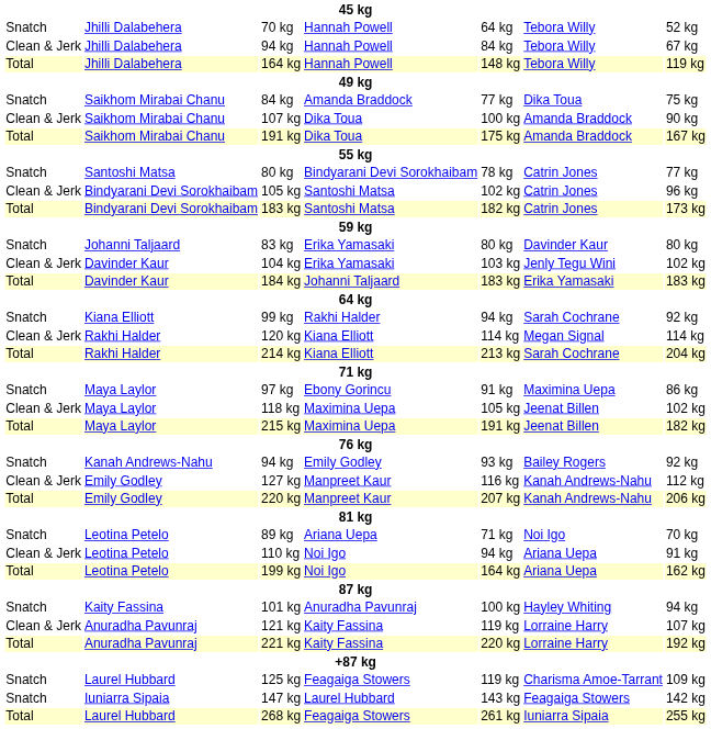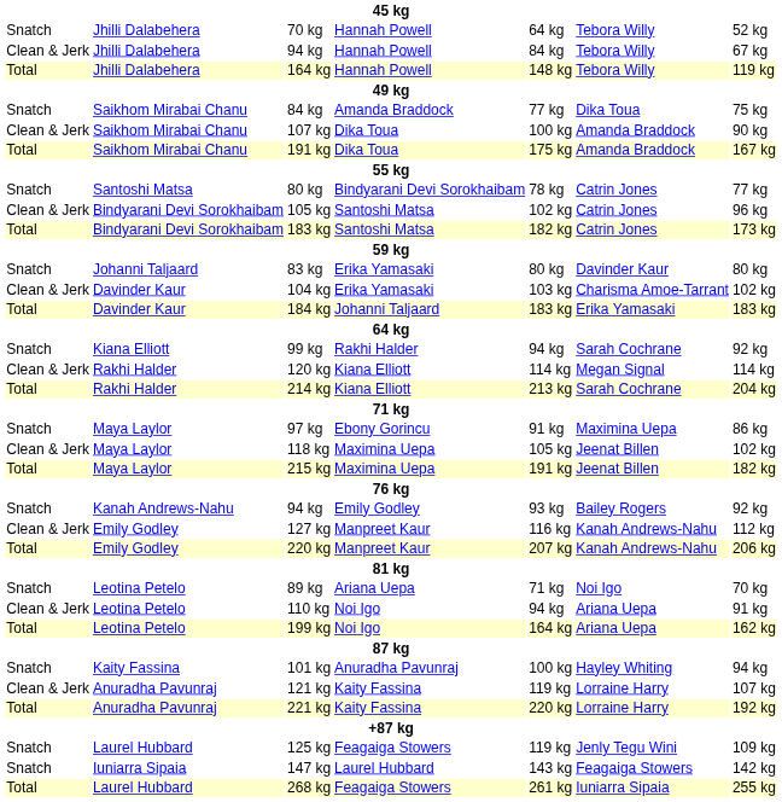104 kg | column 6: Jenly Tegu Wini -> Charisma Amoe-Tarrant
125 kg | column 6: Charisma Amoe-Tarrant -> Jenly Tegu Wini
